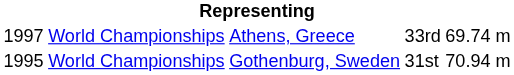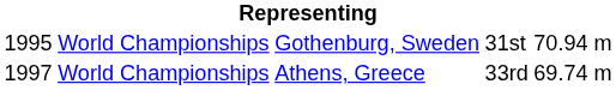rows swapped: Gothenburg, Sweden <-> Athens, Greece
